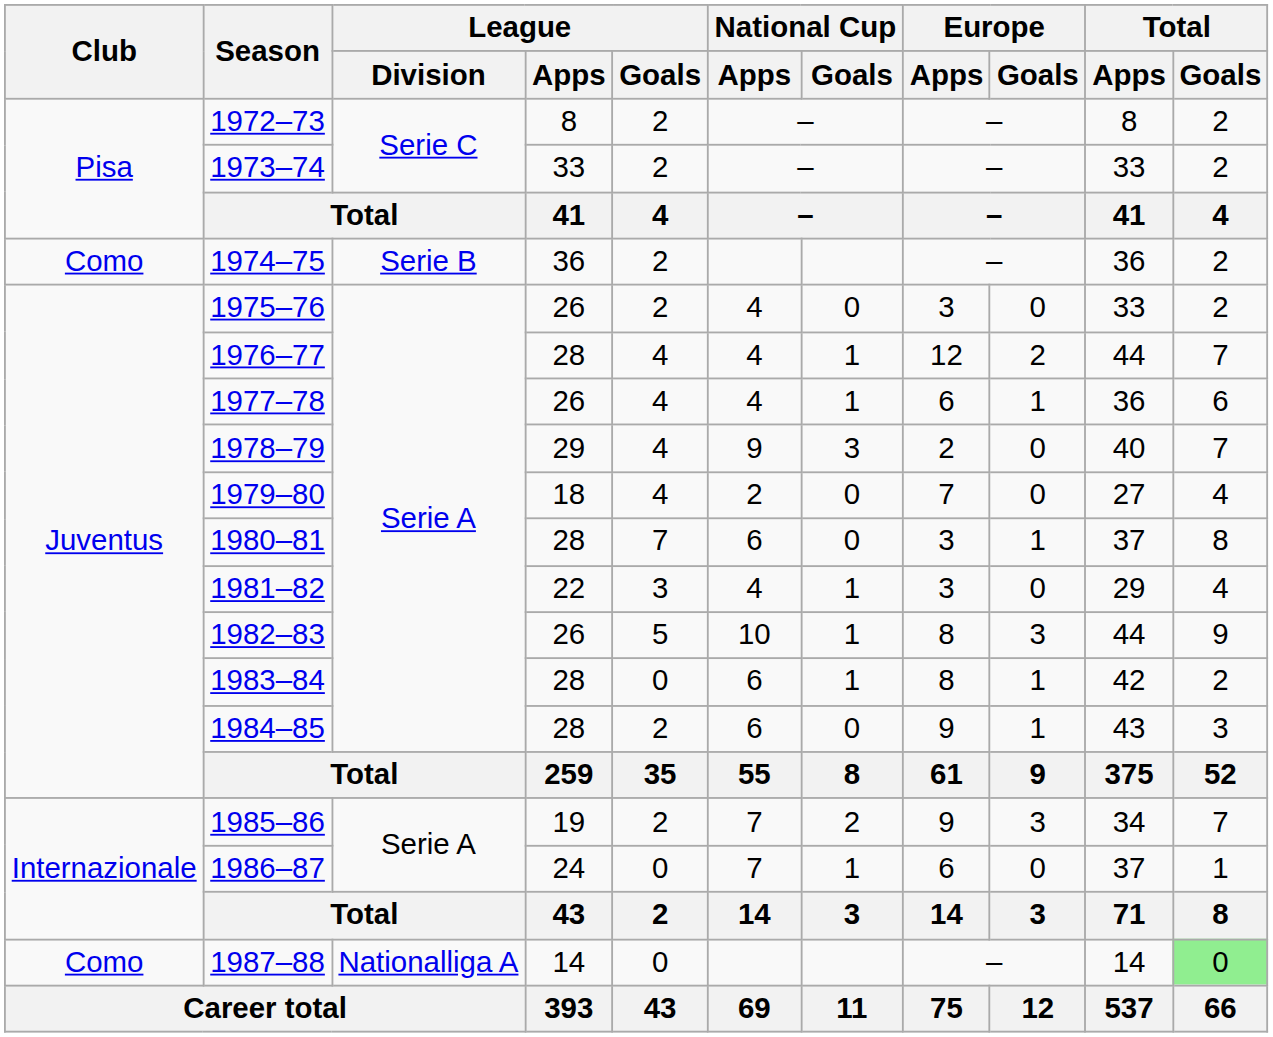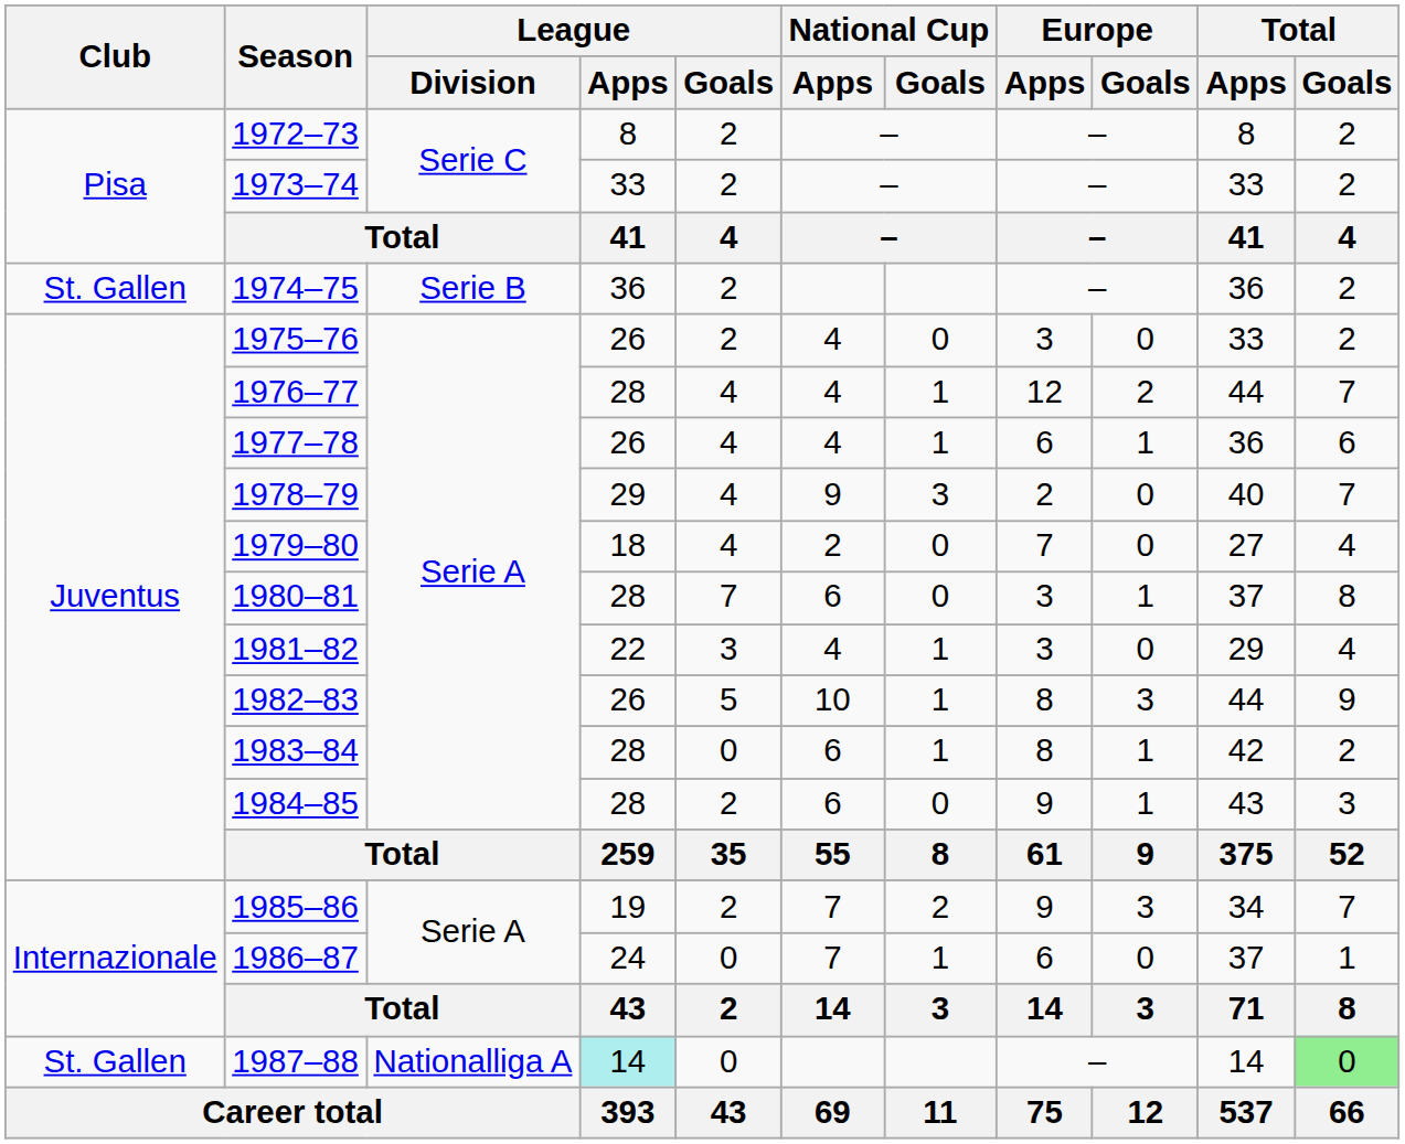1974–75 | Club: Como -> St. Gallen
1987–88 | Club: Como -> St. Gallen
1987–88 | League / Apps: no background -> paleturquoise background
